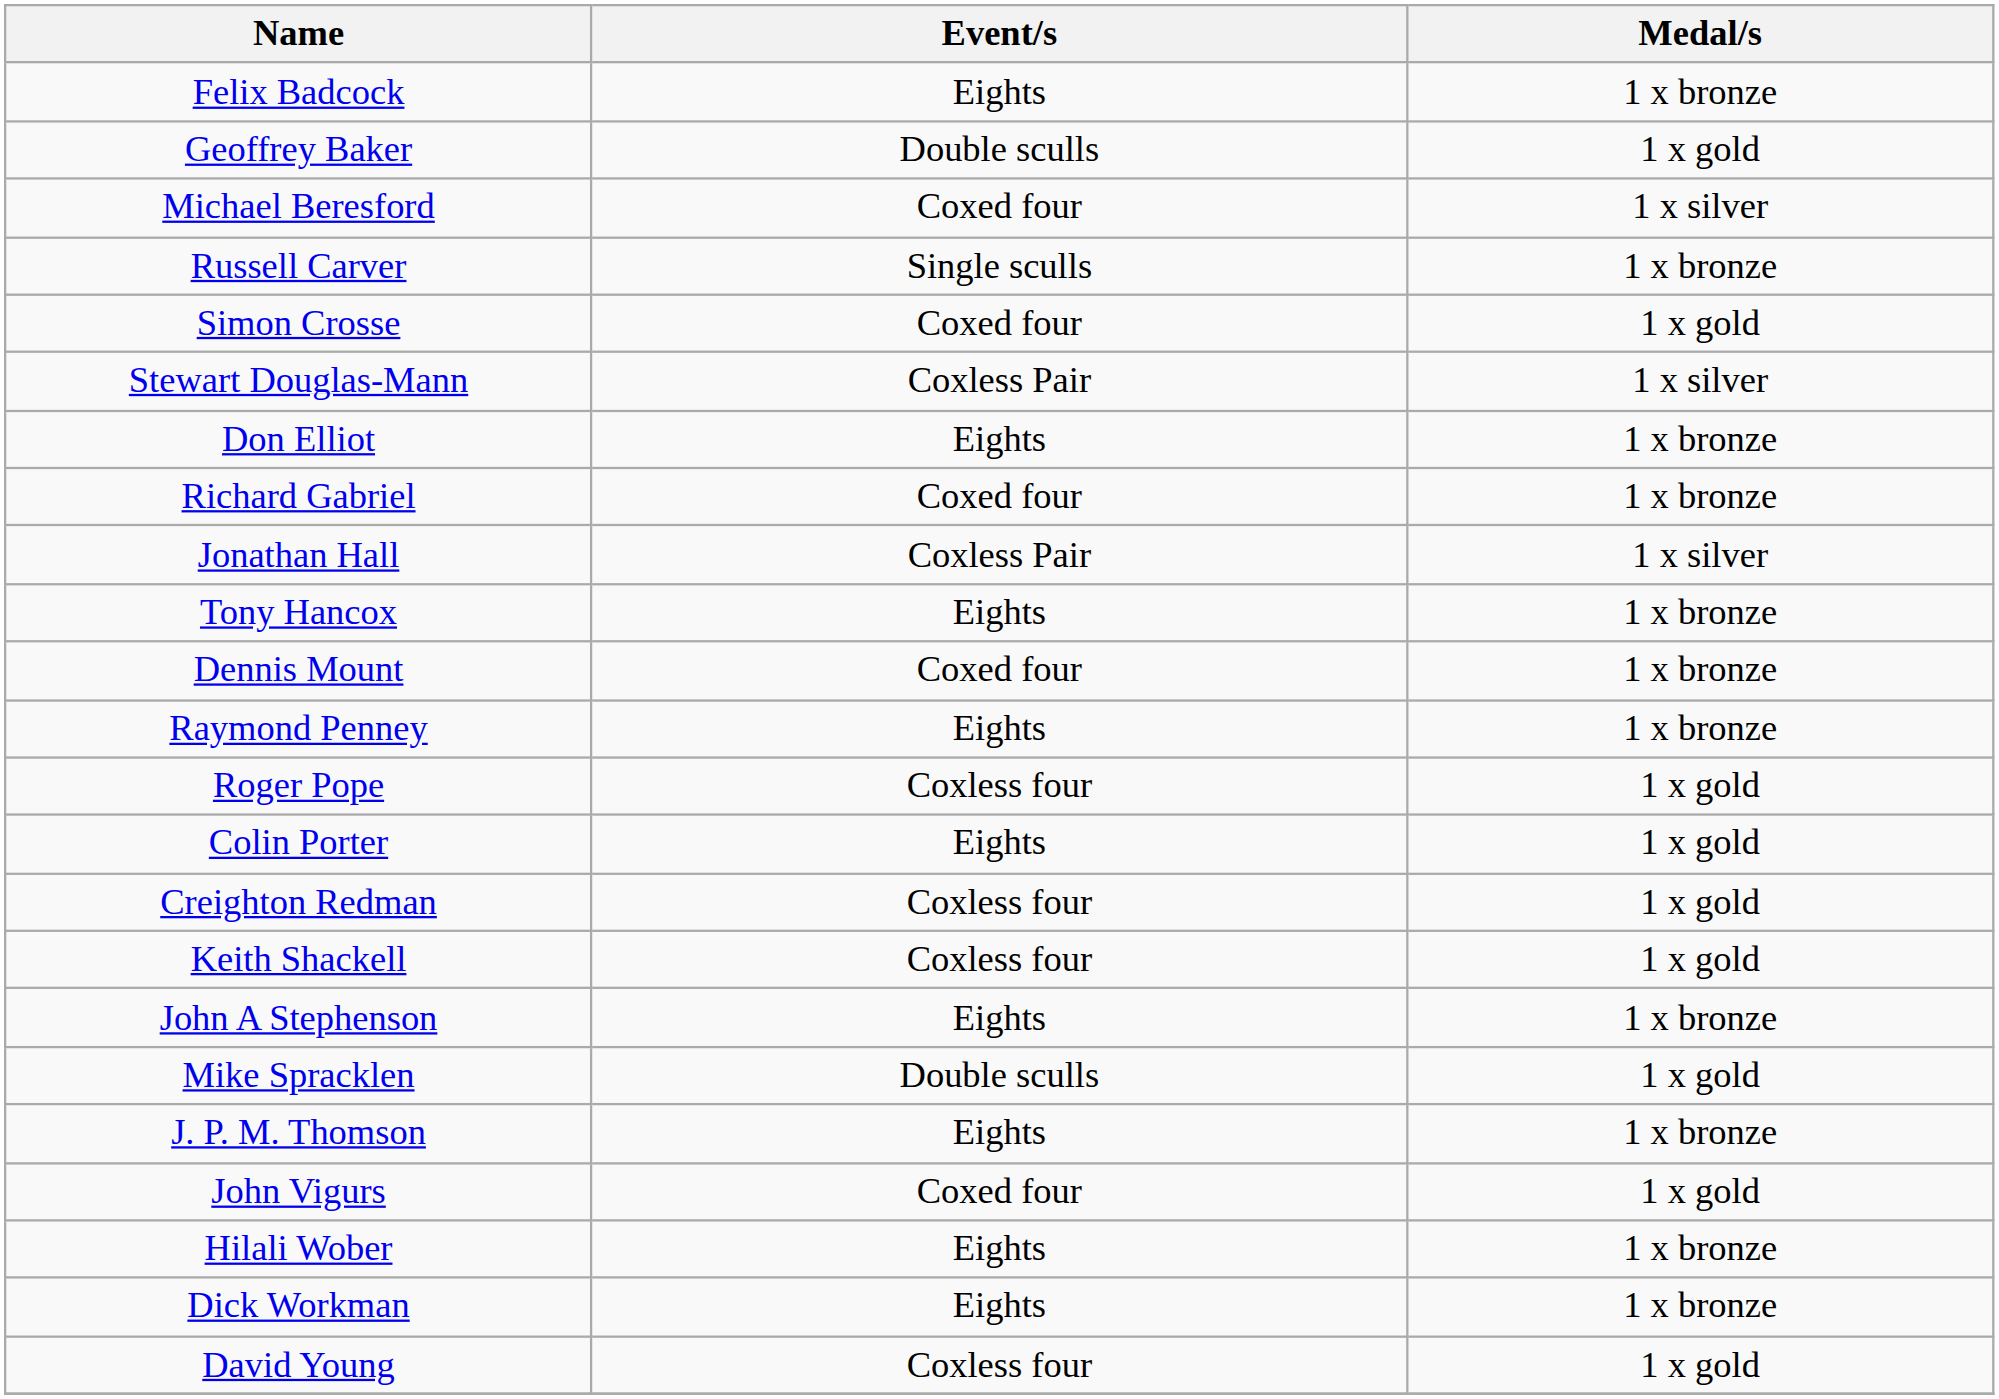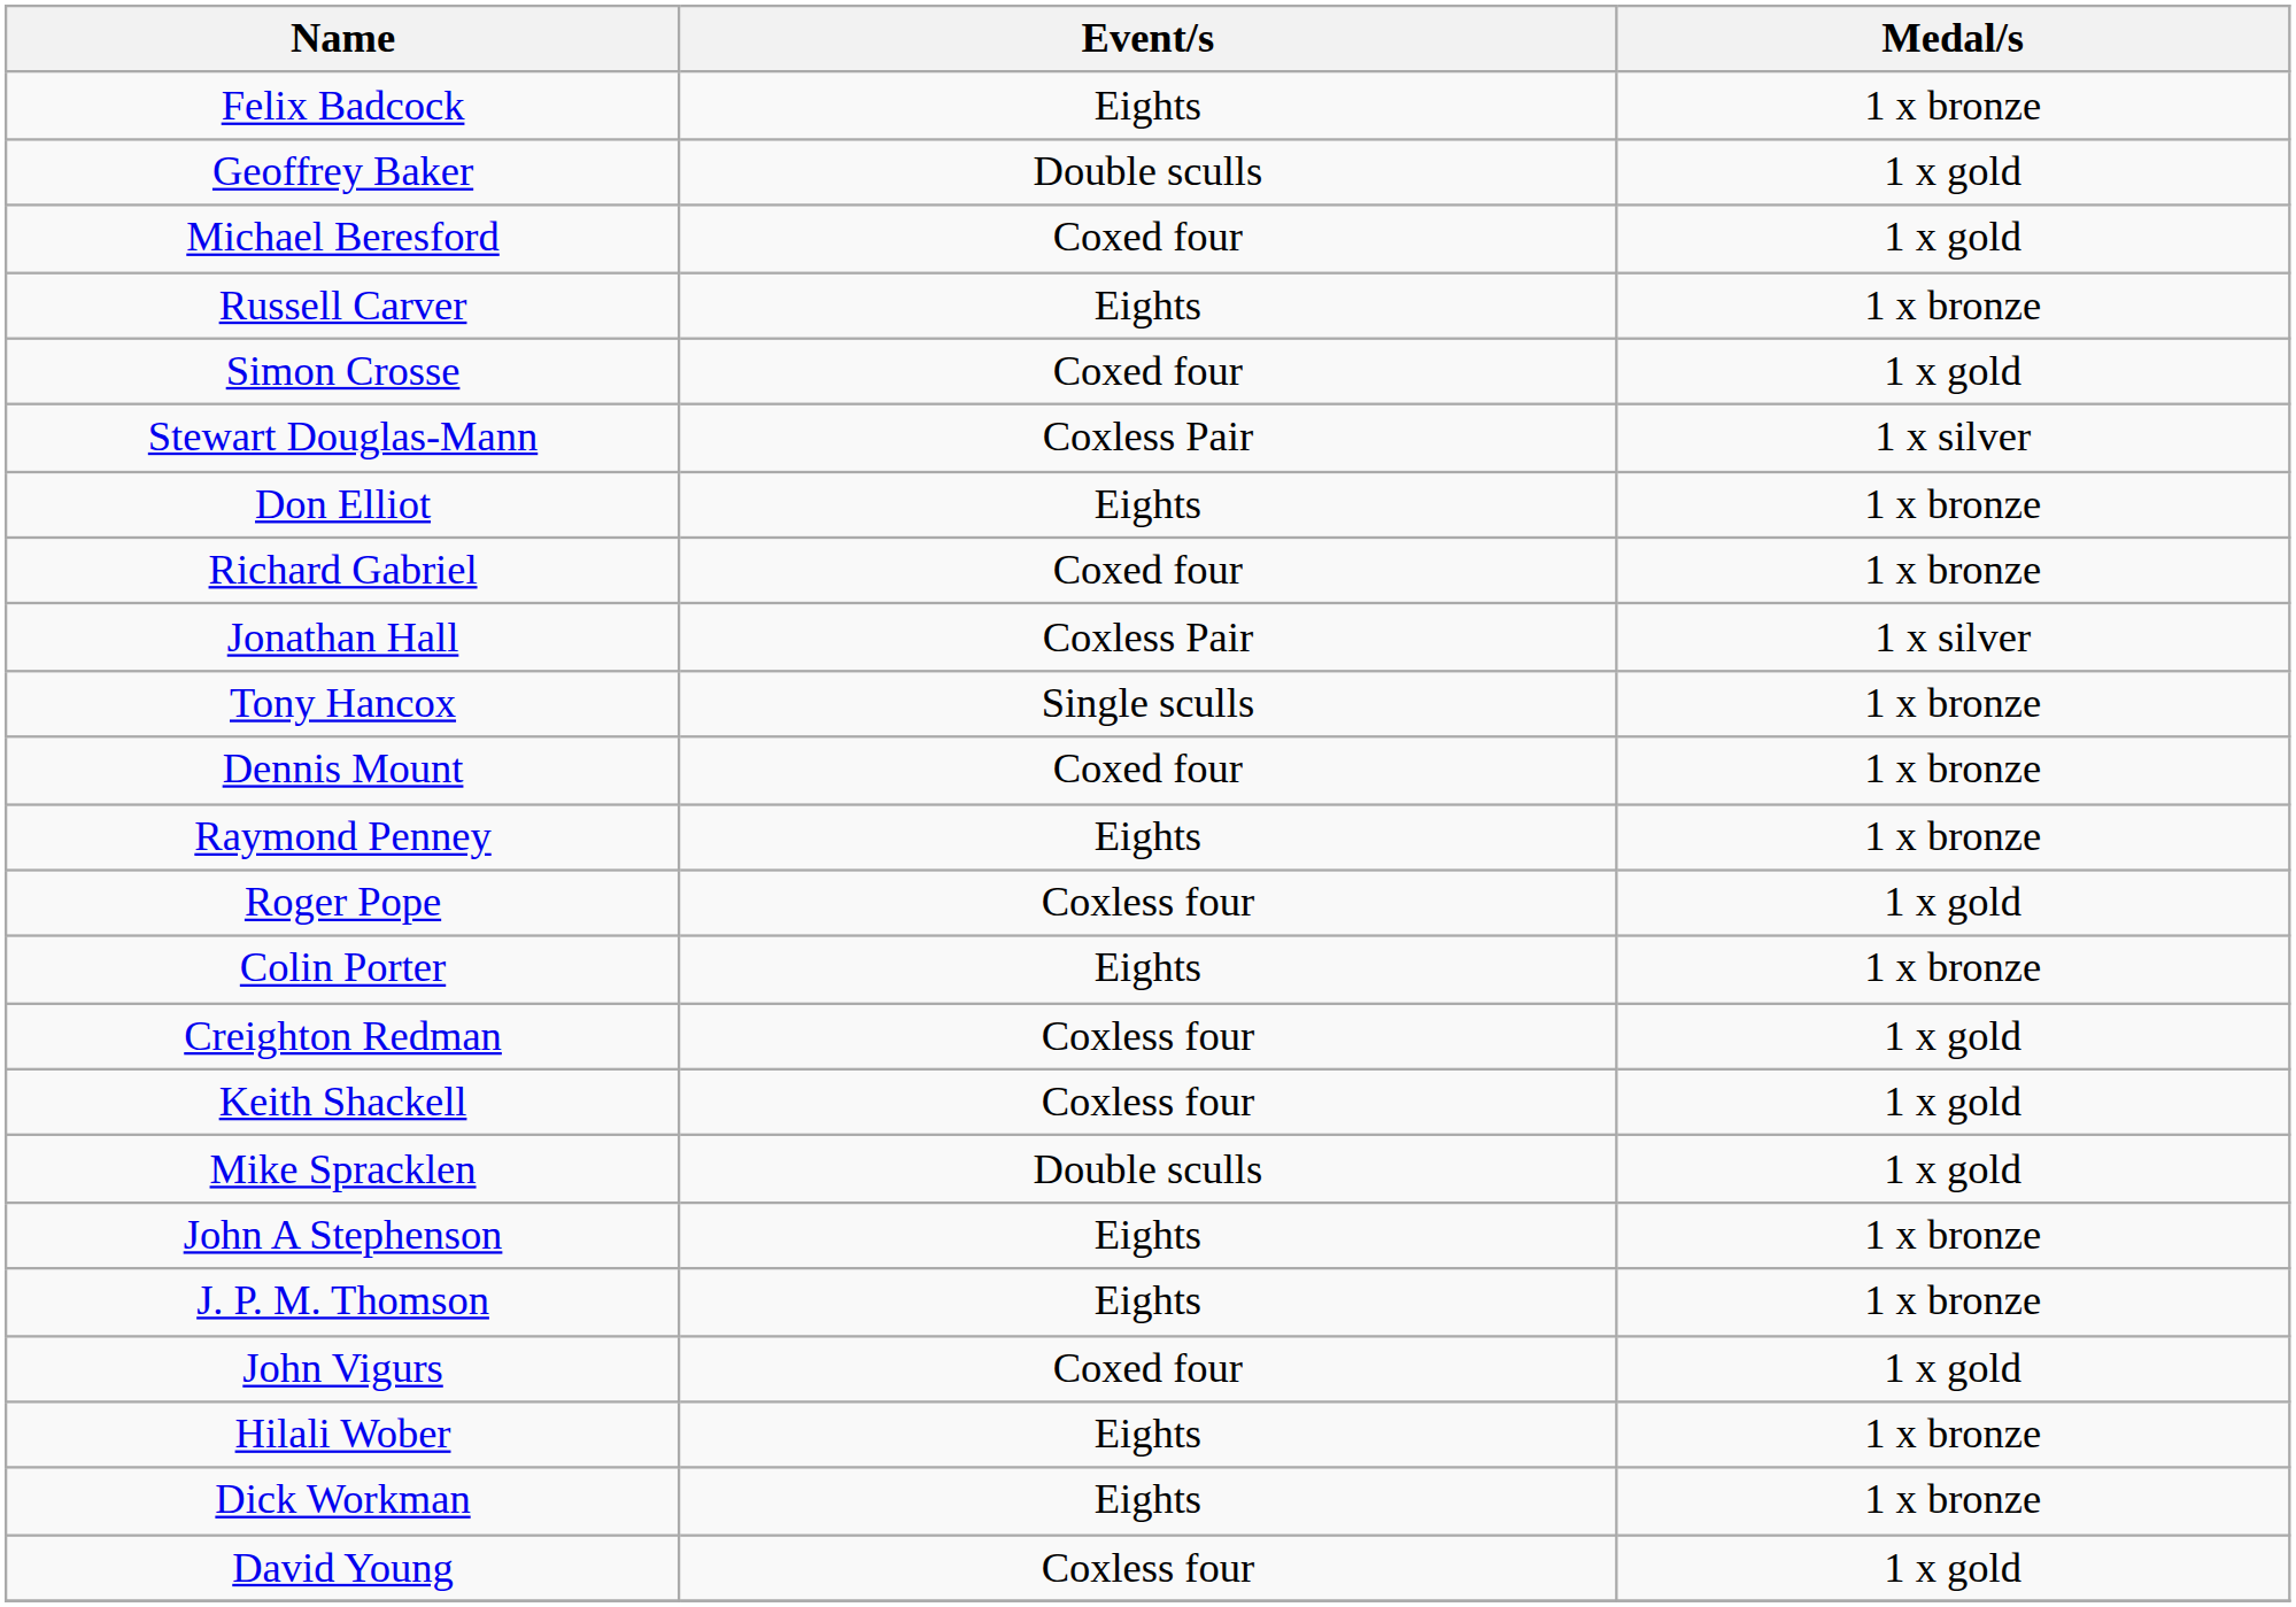Michael Beresford | Medal/s: 1 x silver -> 1 x gold
Russell Carver | Event/s: Single sculls -> Eights
Tony Hancox | Event/s: Eights -> Single sculls
Colin Porter | Medal/s: 1 x gold -> 1 x bronze
rows swapped: Mike Spracklen <-> John A Stephenson
